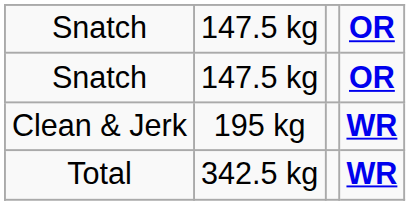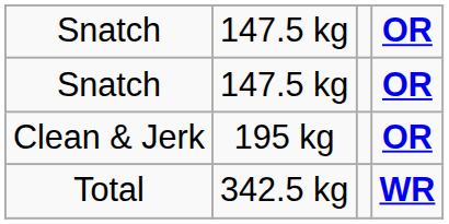Clean & Jerk | column 4: WR -> OR
